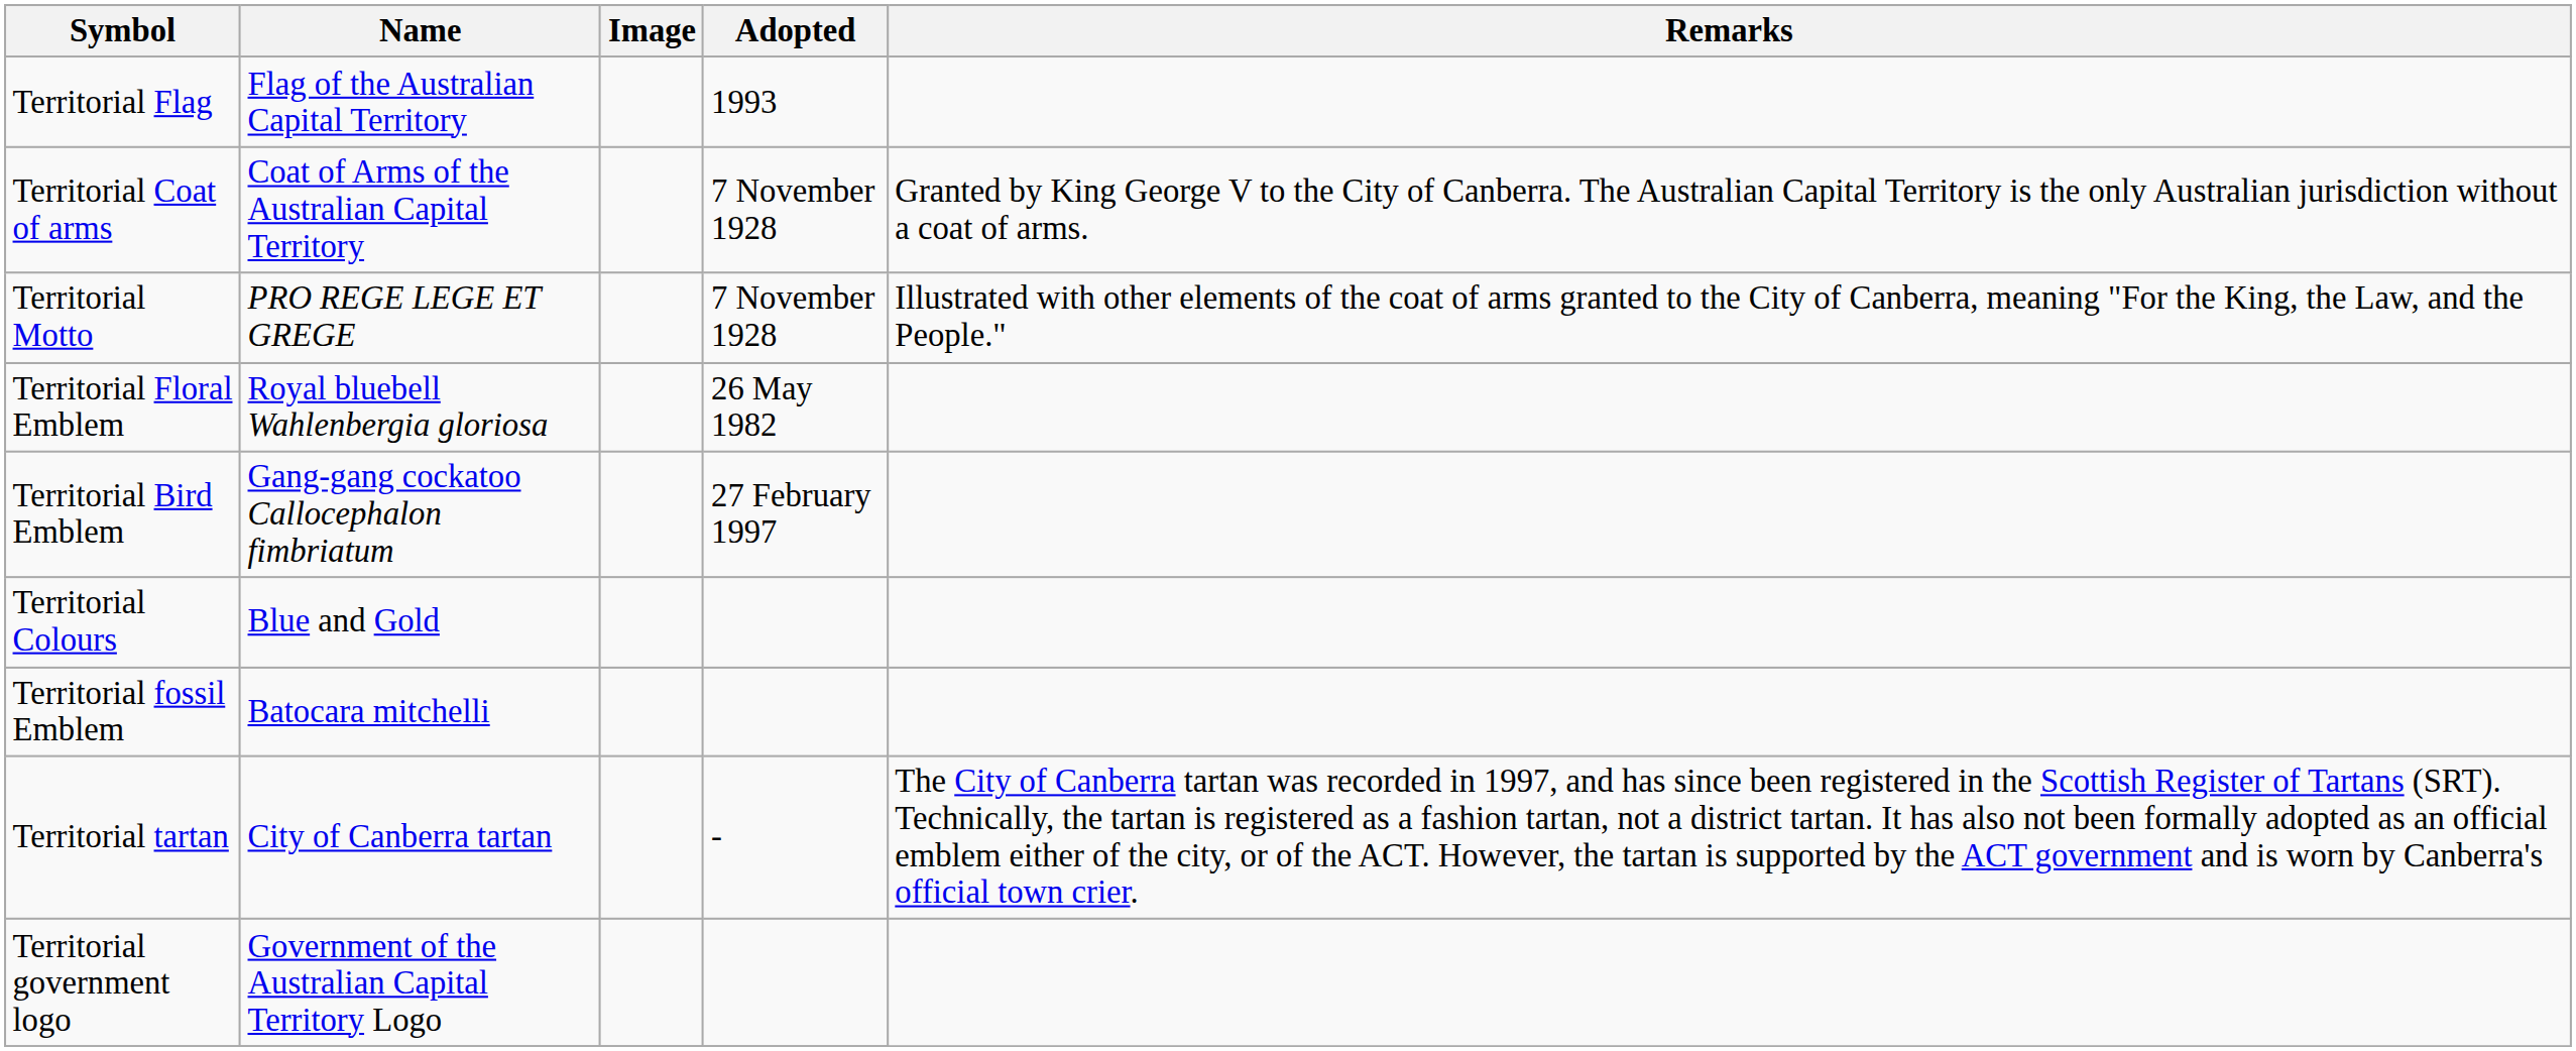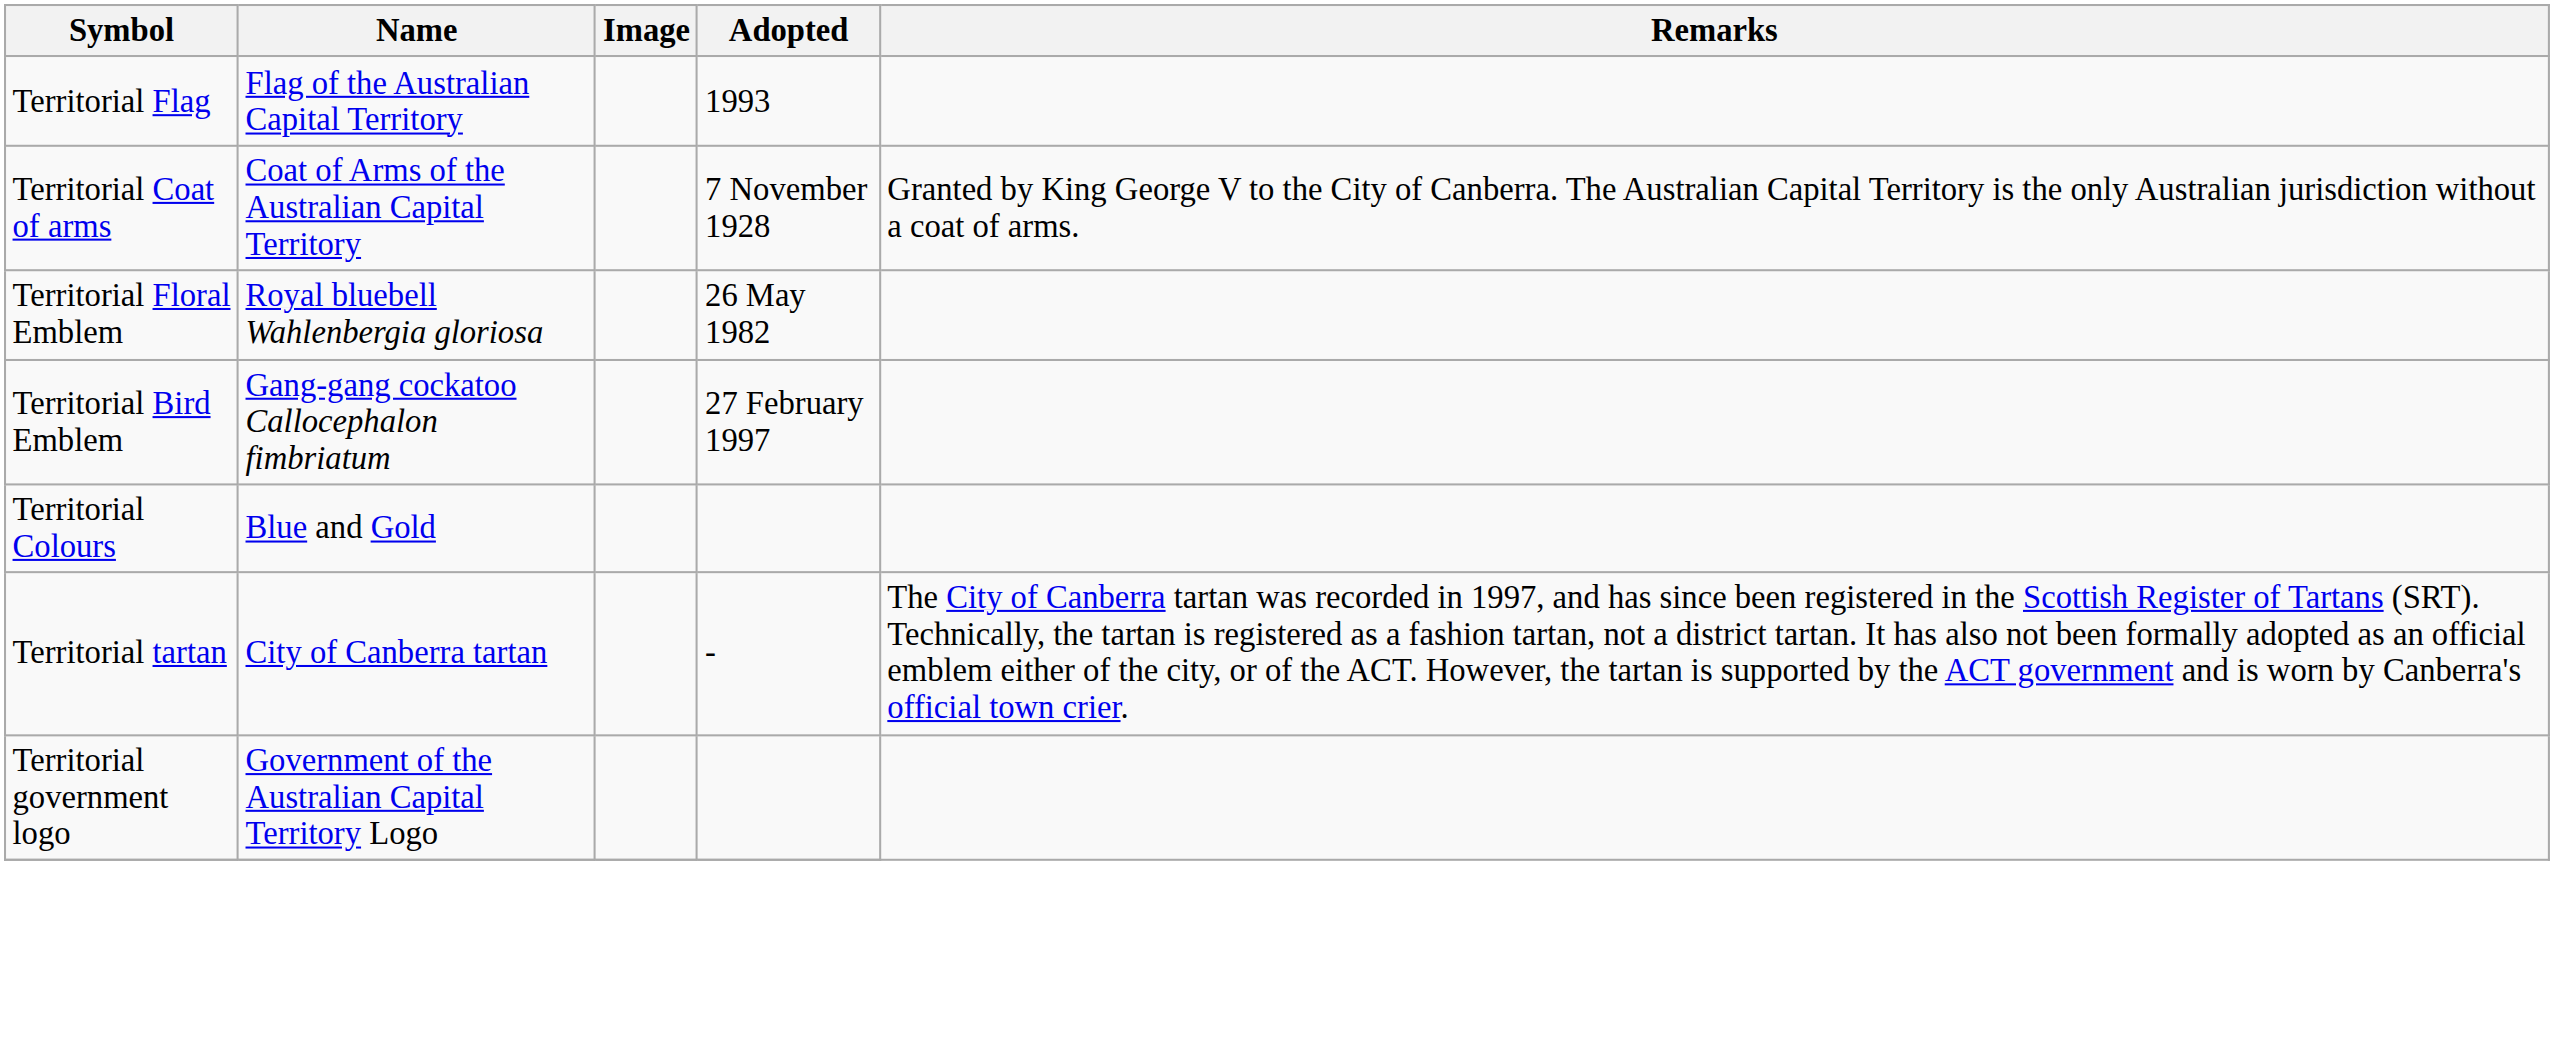- row: Territorial Motto | PRO REGE LEGE ET GREGE | 7 November 1928 | Illustrated with other elements of the coat of arms granted to the City of Canberra, meaning "For the King, the Law, and the People."
- row: Territorial fossil Emblem | Batocara mitchelli
